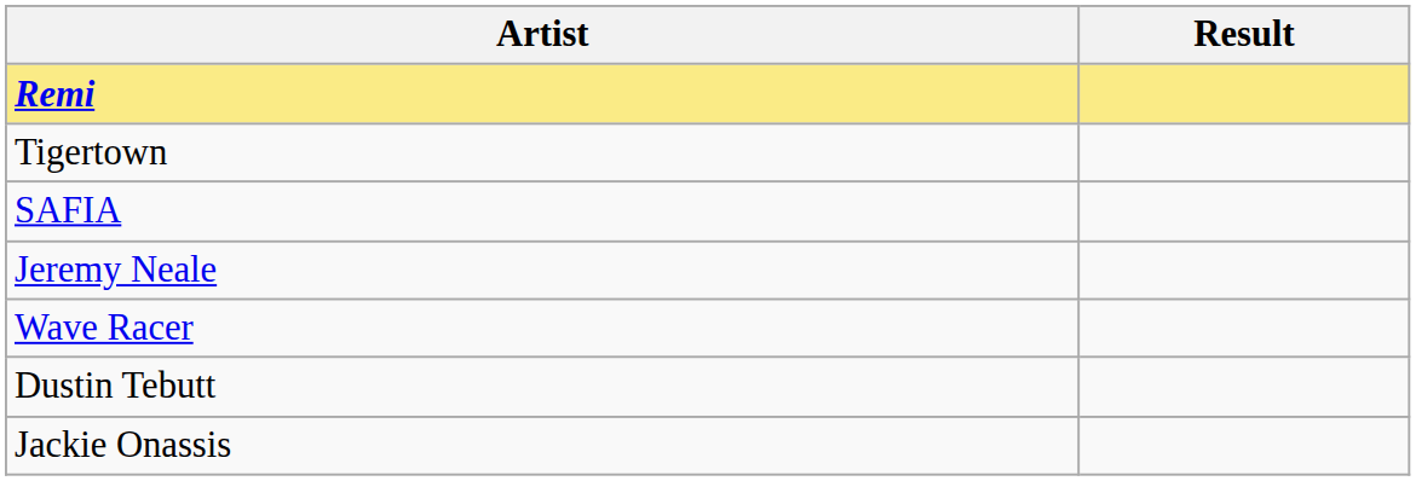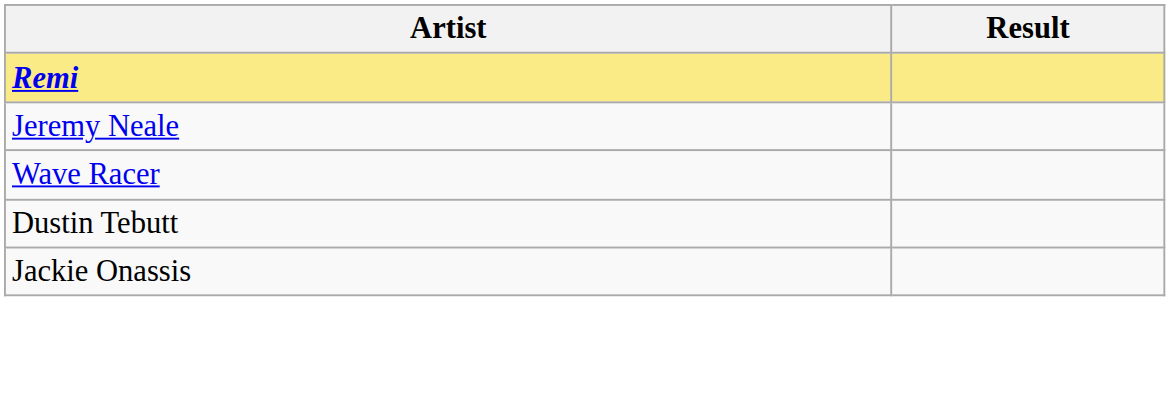- row: Tigertown
- row: SAFIA
